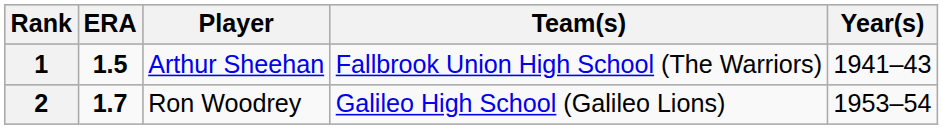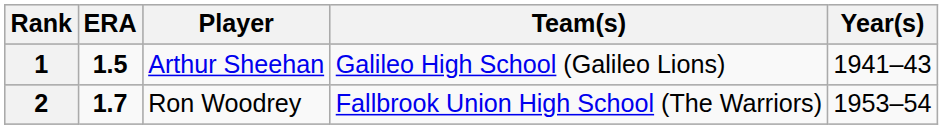1 | Team(s): Fallbrook Union High School (The Warriors) -> Galileo High School (Galileo Lions)
2 | Team(s): Galileo High School (Galileo Lions) -> Fallbrook Union High School (The Warriors)
